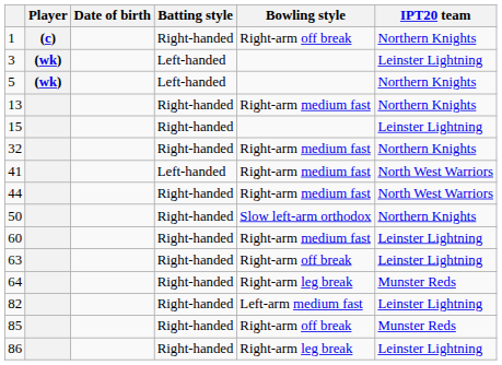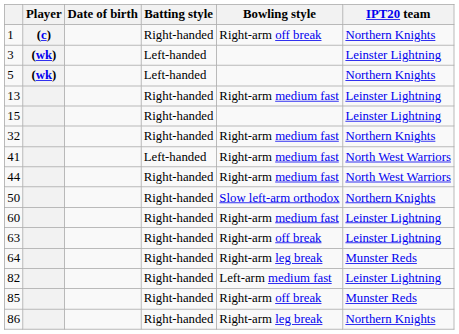13 | IPT20 team: Northern Knights -> Leinster Lightning
86 | IPT20 team: Leinster Lightning -> Northern Knights
